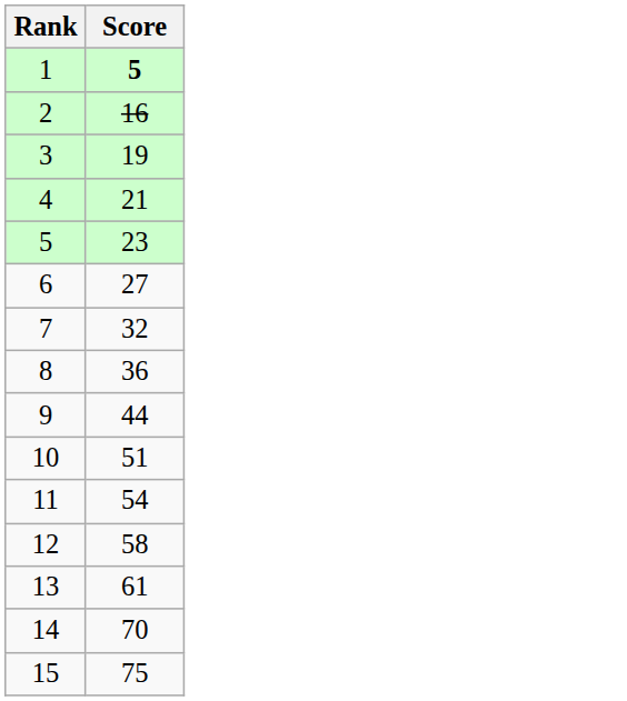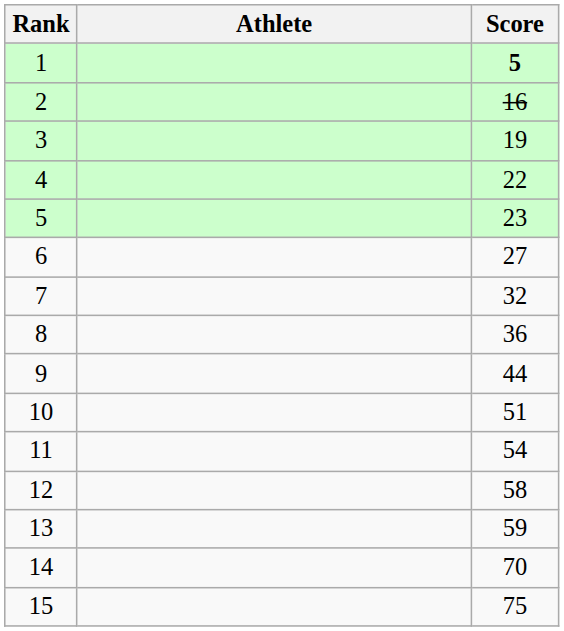+ column: Athlete
4 | Score: 21 -> 22
13 | Score: 61 -> 59
